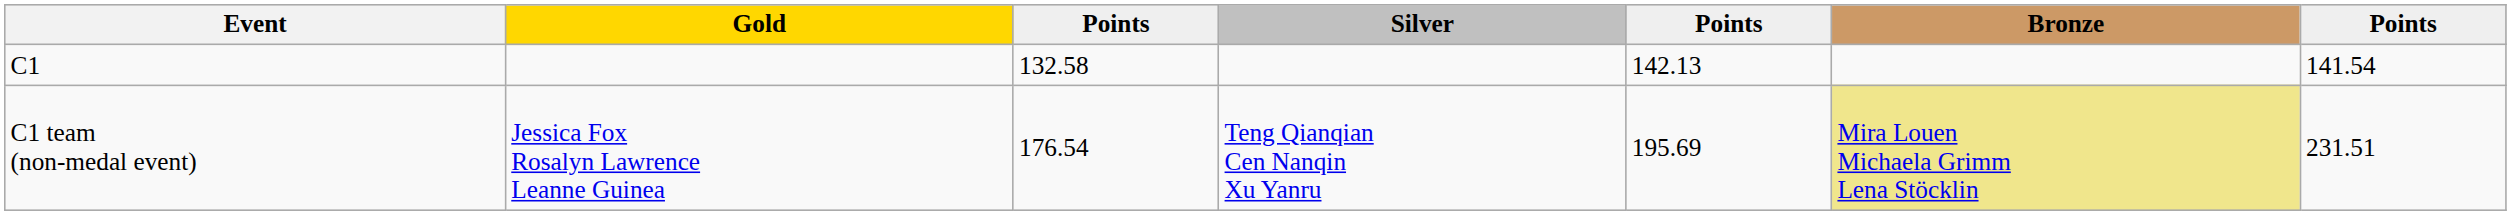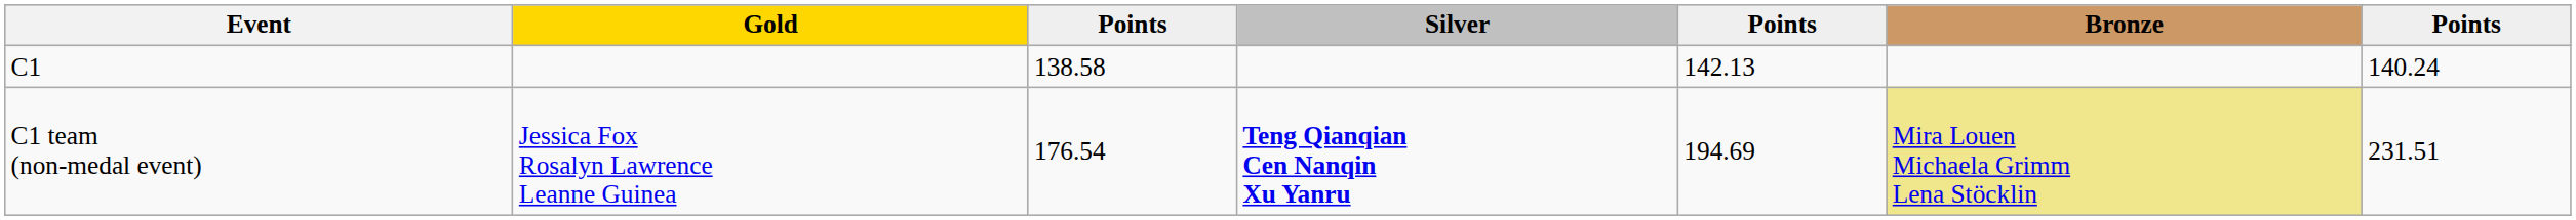C1 | column 3: 132.58 -> 138.58
C1 | column 7: 141.54 -> 140.24
C1 team (non-medal event) | Silver: normal -> bold
C1 team (non-medal event) | column 5: 195.69 -> 194.69
